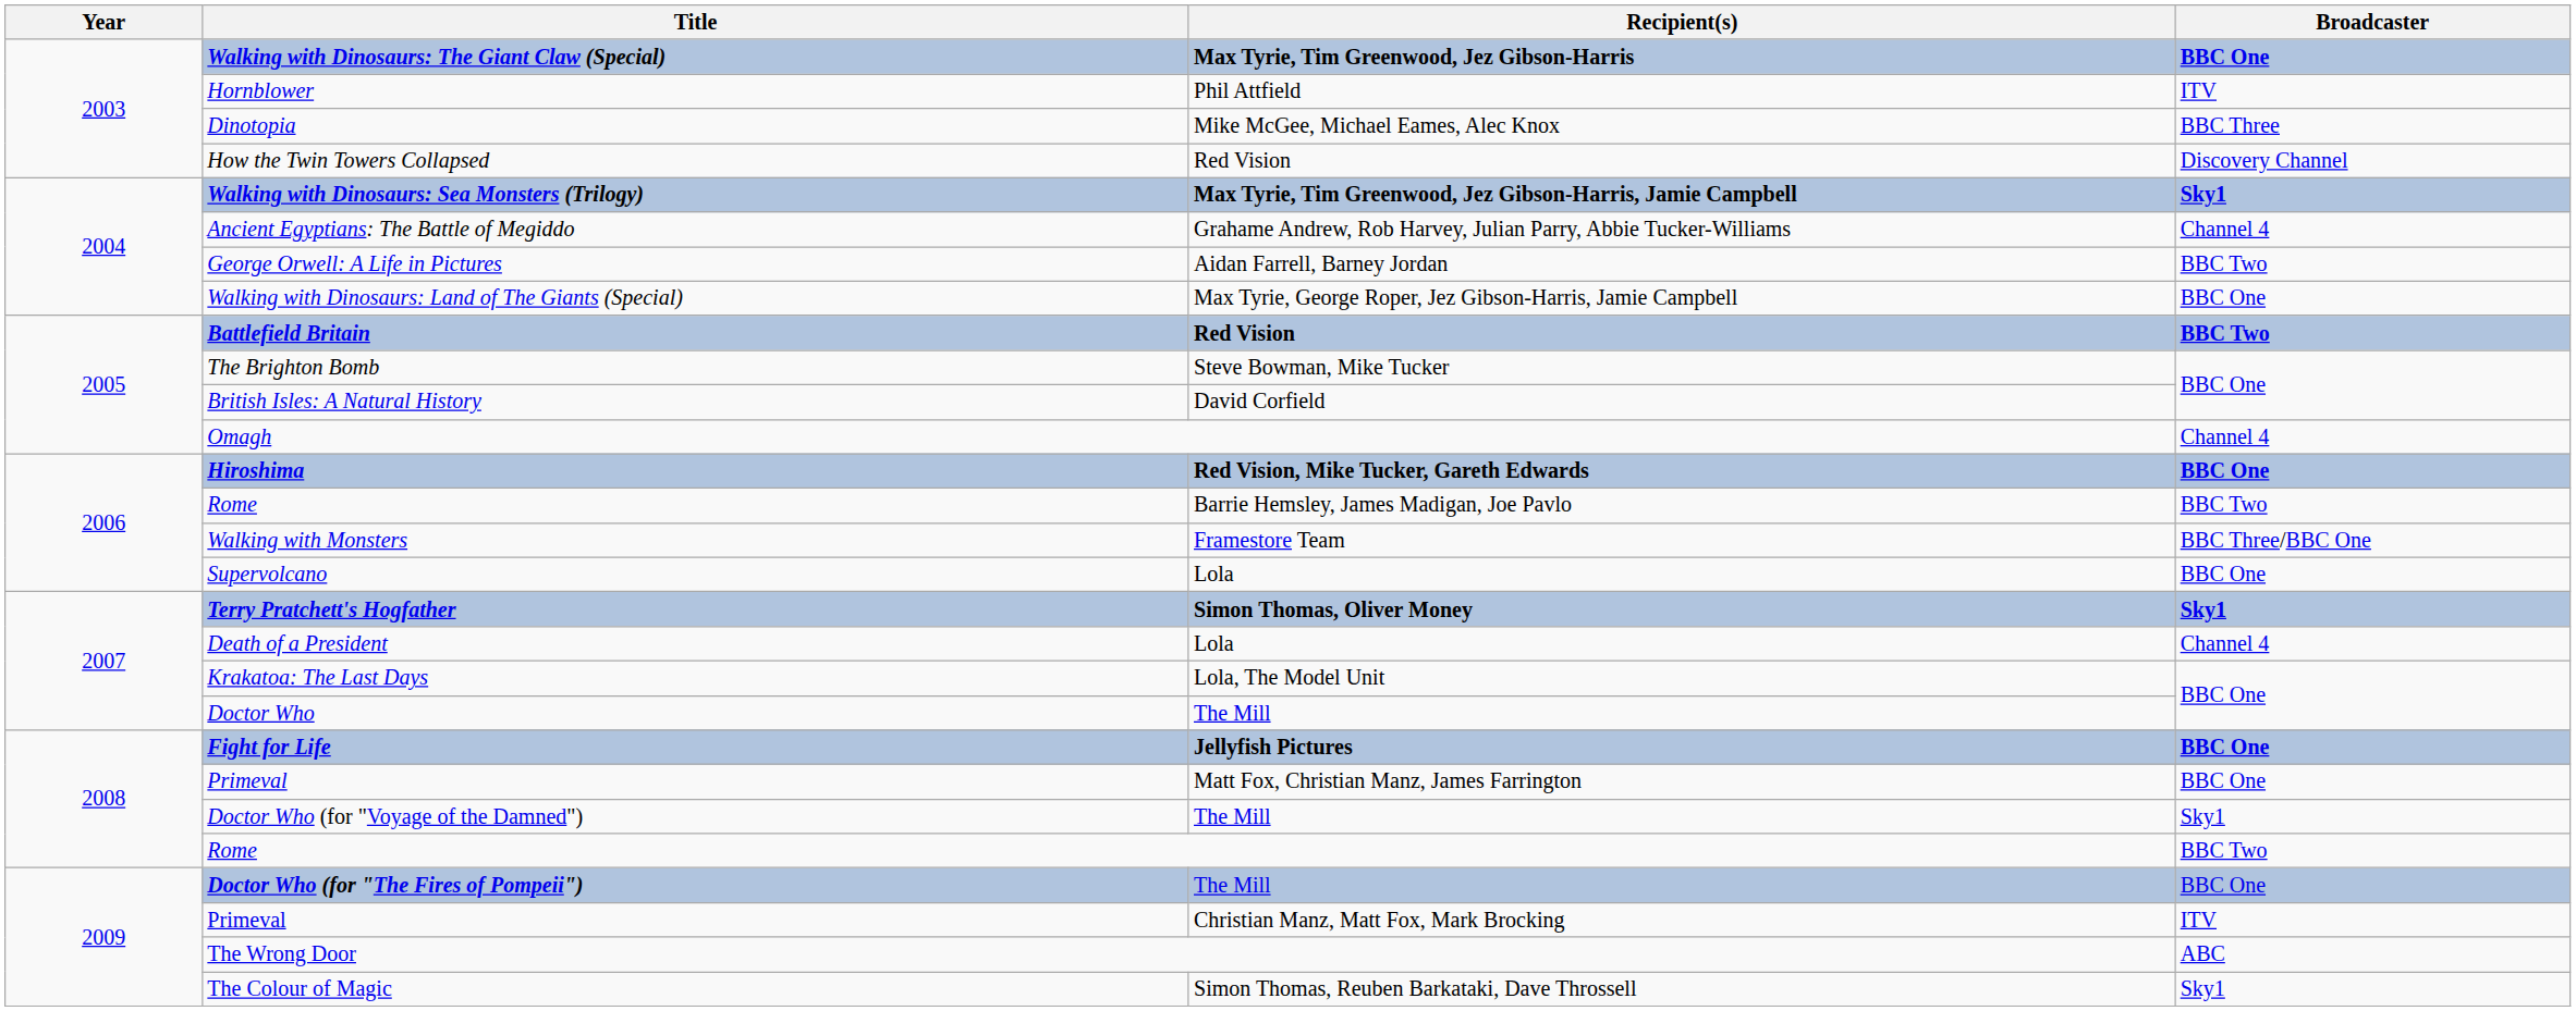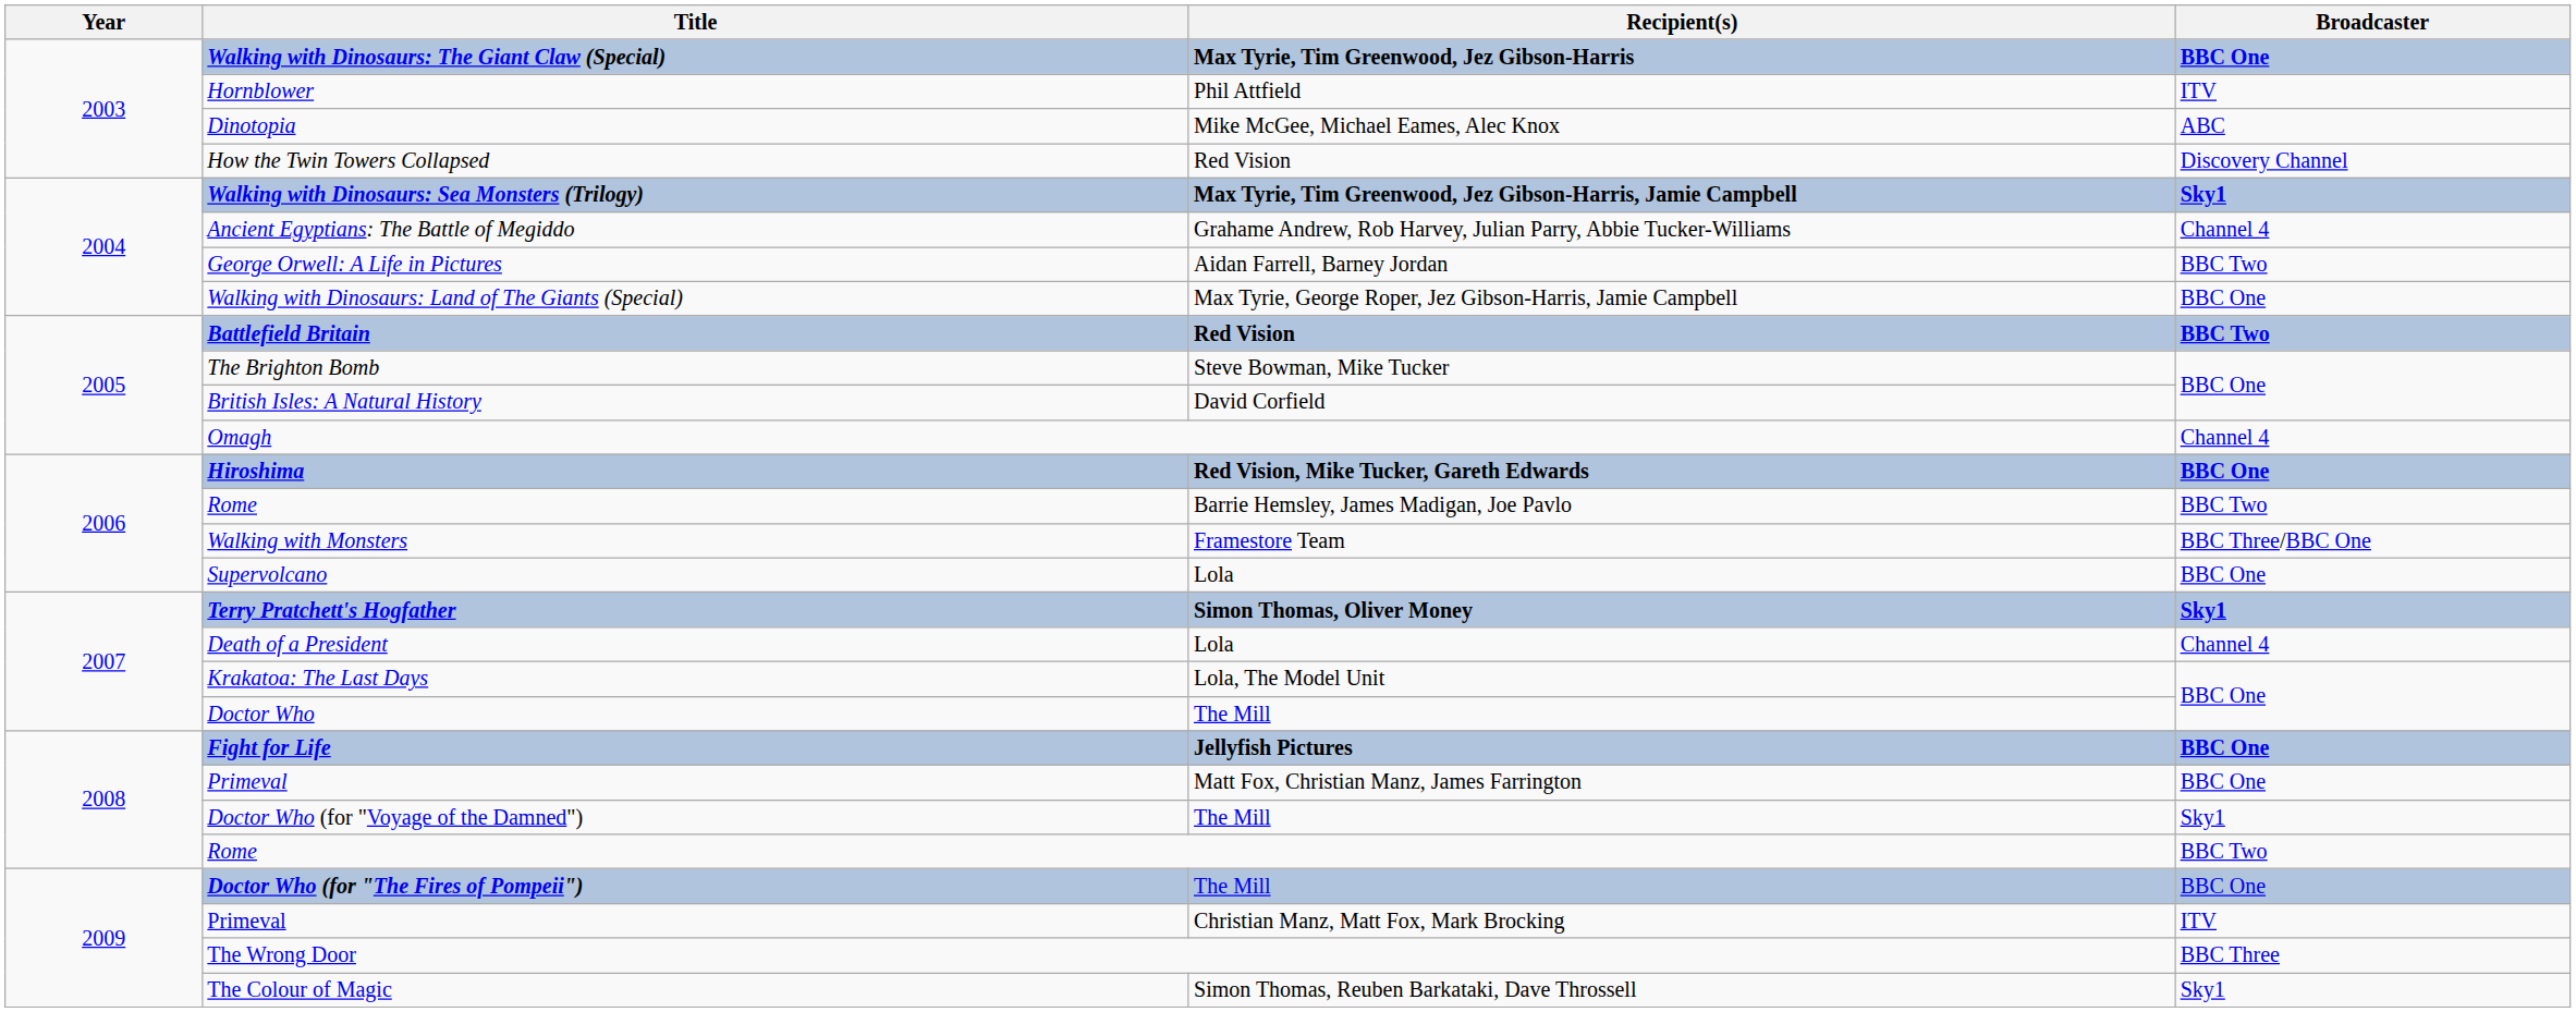Dinotopia | Broadcaster: BBC Three -> ABC
The Wrong Door | Broadcaster: ABC -> BBC Three
